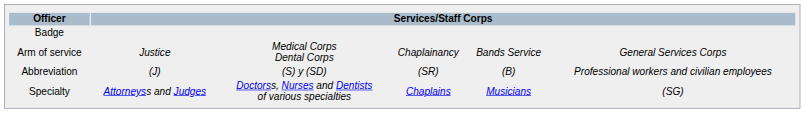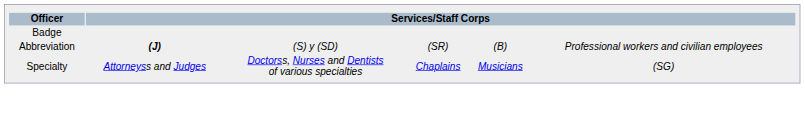- row: Arm of service | Justice | Medical Corps Dental Corps | Chaplainancy | Bands Service | General Services Corps
Abbreviation | column 2: normal -> bold
